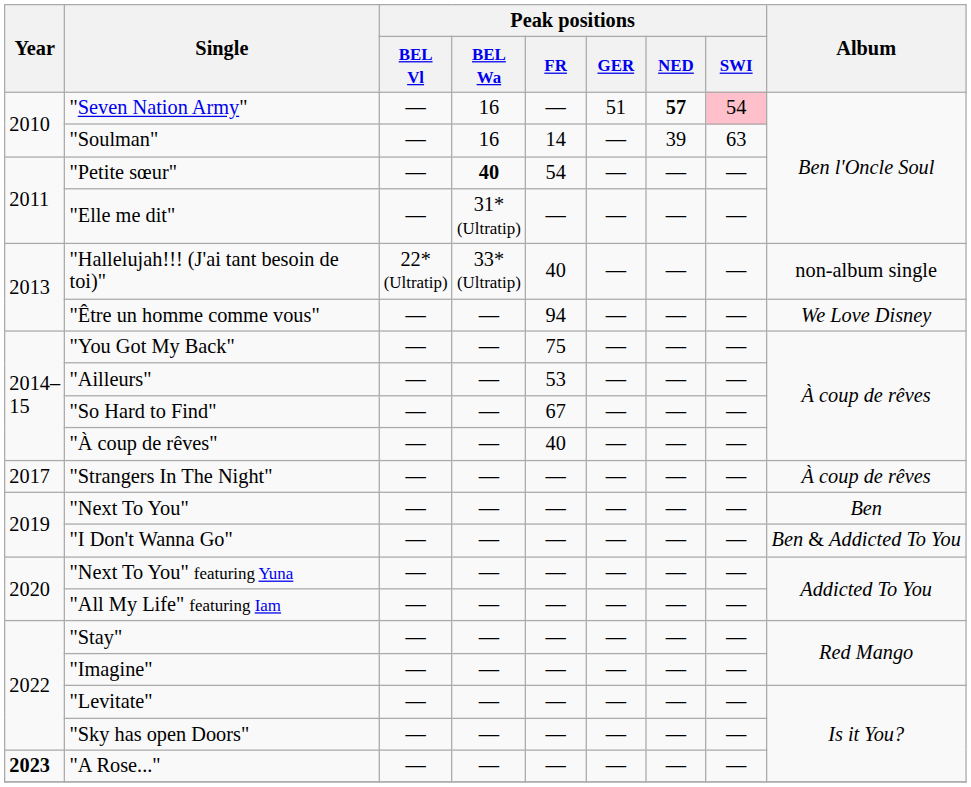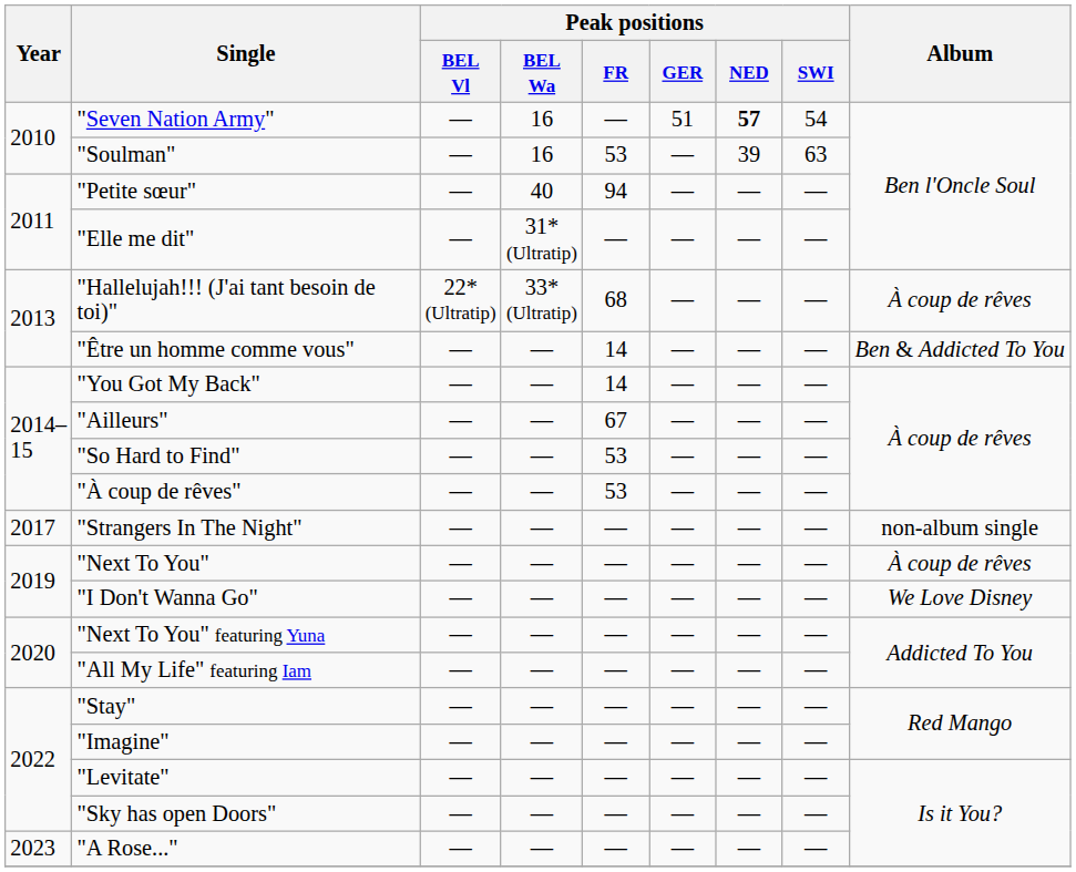"Seven Nation Army" | Peak positions / SWI: pink background -> no background
"Soulman" | Peak positions / FR: 14 -> 53
"Petite sœur" | Peak positions / BEL Wa: bold -> normal
"Petite sœur" | Peak positions / FR: 54 -> 94
"Hallelujah!!! (J'ai tant besoin de toi)" | Peak positions / FR: 40 -> 68
"Hallelujah!!! (J'ai tant besoin de toi)" | Album: non-album single -> À coup de rêves
"Être un homme comme vous" | Peak positions / FR: 94 -> 14
"Être un homme comme vous" | Album: We Love Disney -> Ben & Addicted To You
"You Got My Back" | Peak positions / FR: 75 -> 14
"Ailleurs" | Peak positions / FR: 53 -> 67
"So Hard to Find" | Peak positions / FR: 67 -> 53
"À coup de rêves" | Peak positions / FR: 40 -> 53
"Strangers In The Night" | Album: À coup de rêves -> non-album single
"Next To You" | Album: Ben -> À coup de rêves
"I Don't Wanna Go" | Album: Ben & Addicted To You -> We Love Disney
"A Rose..." | Year: bold -> normal
